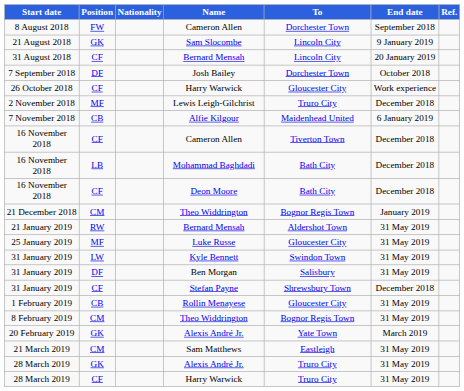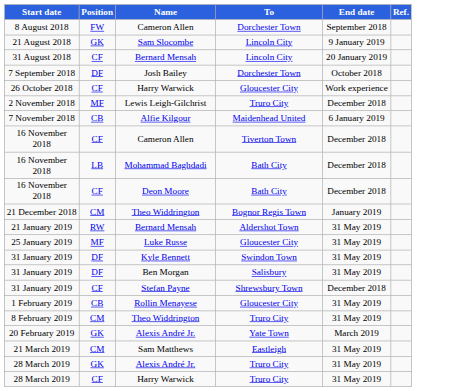- column: Nationality
31 January 2019 / Kyle Bennett | Position: LW -> DF
8 February 2019 | To: Bognor Regis Town -> Truro City
